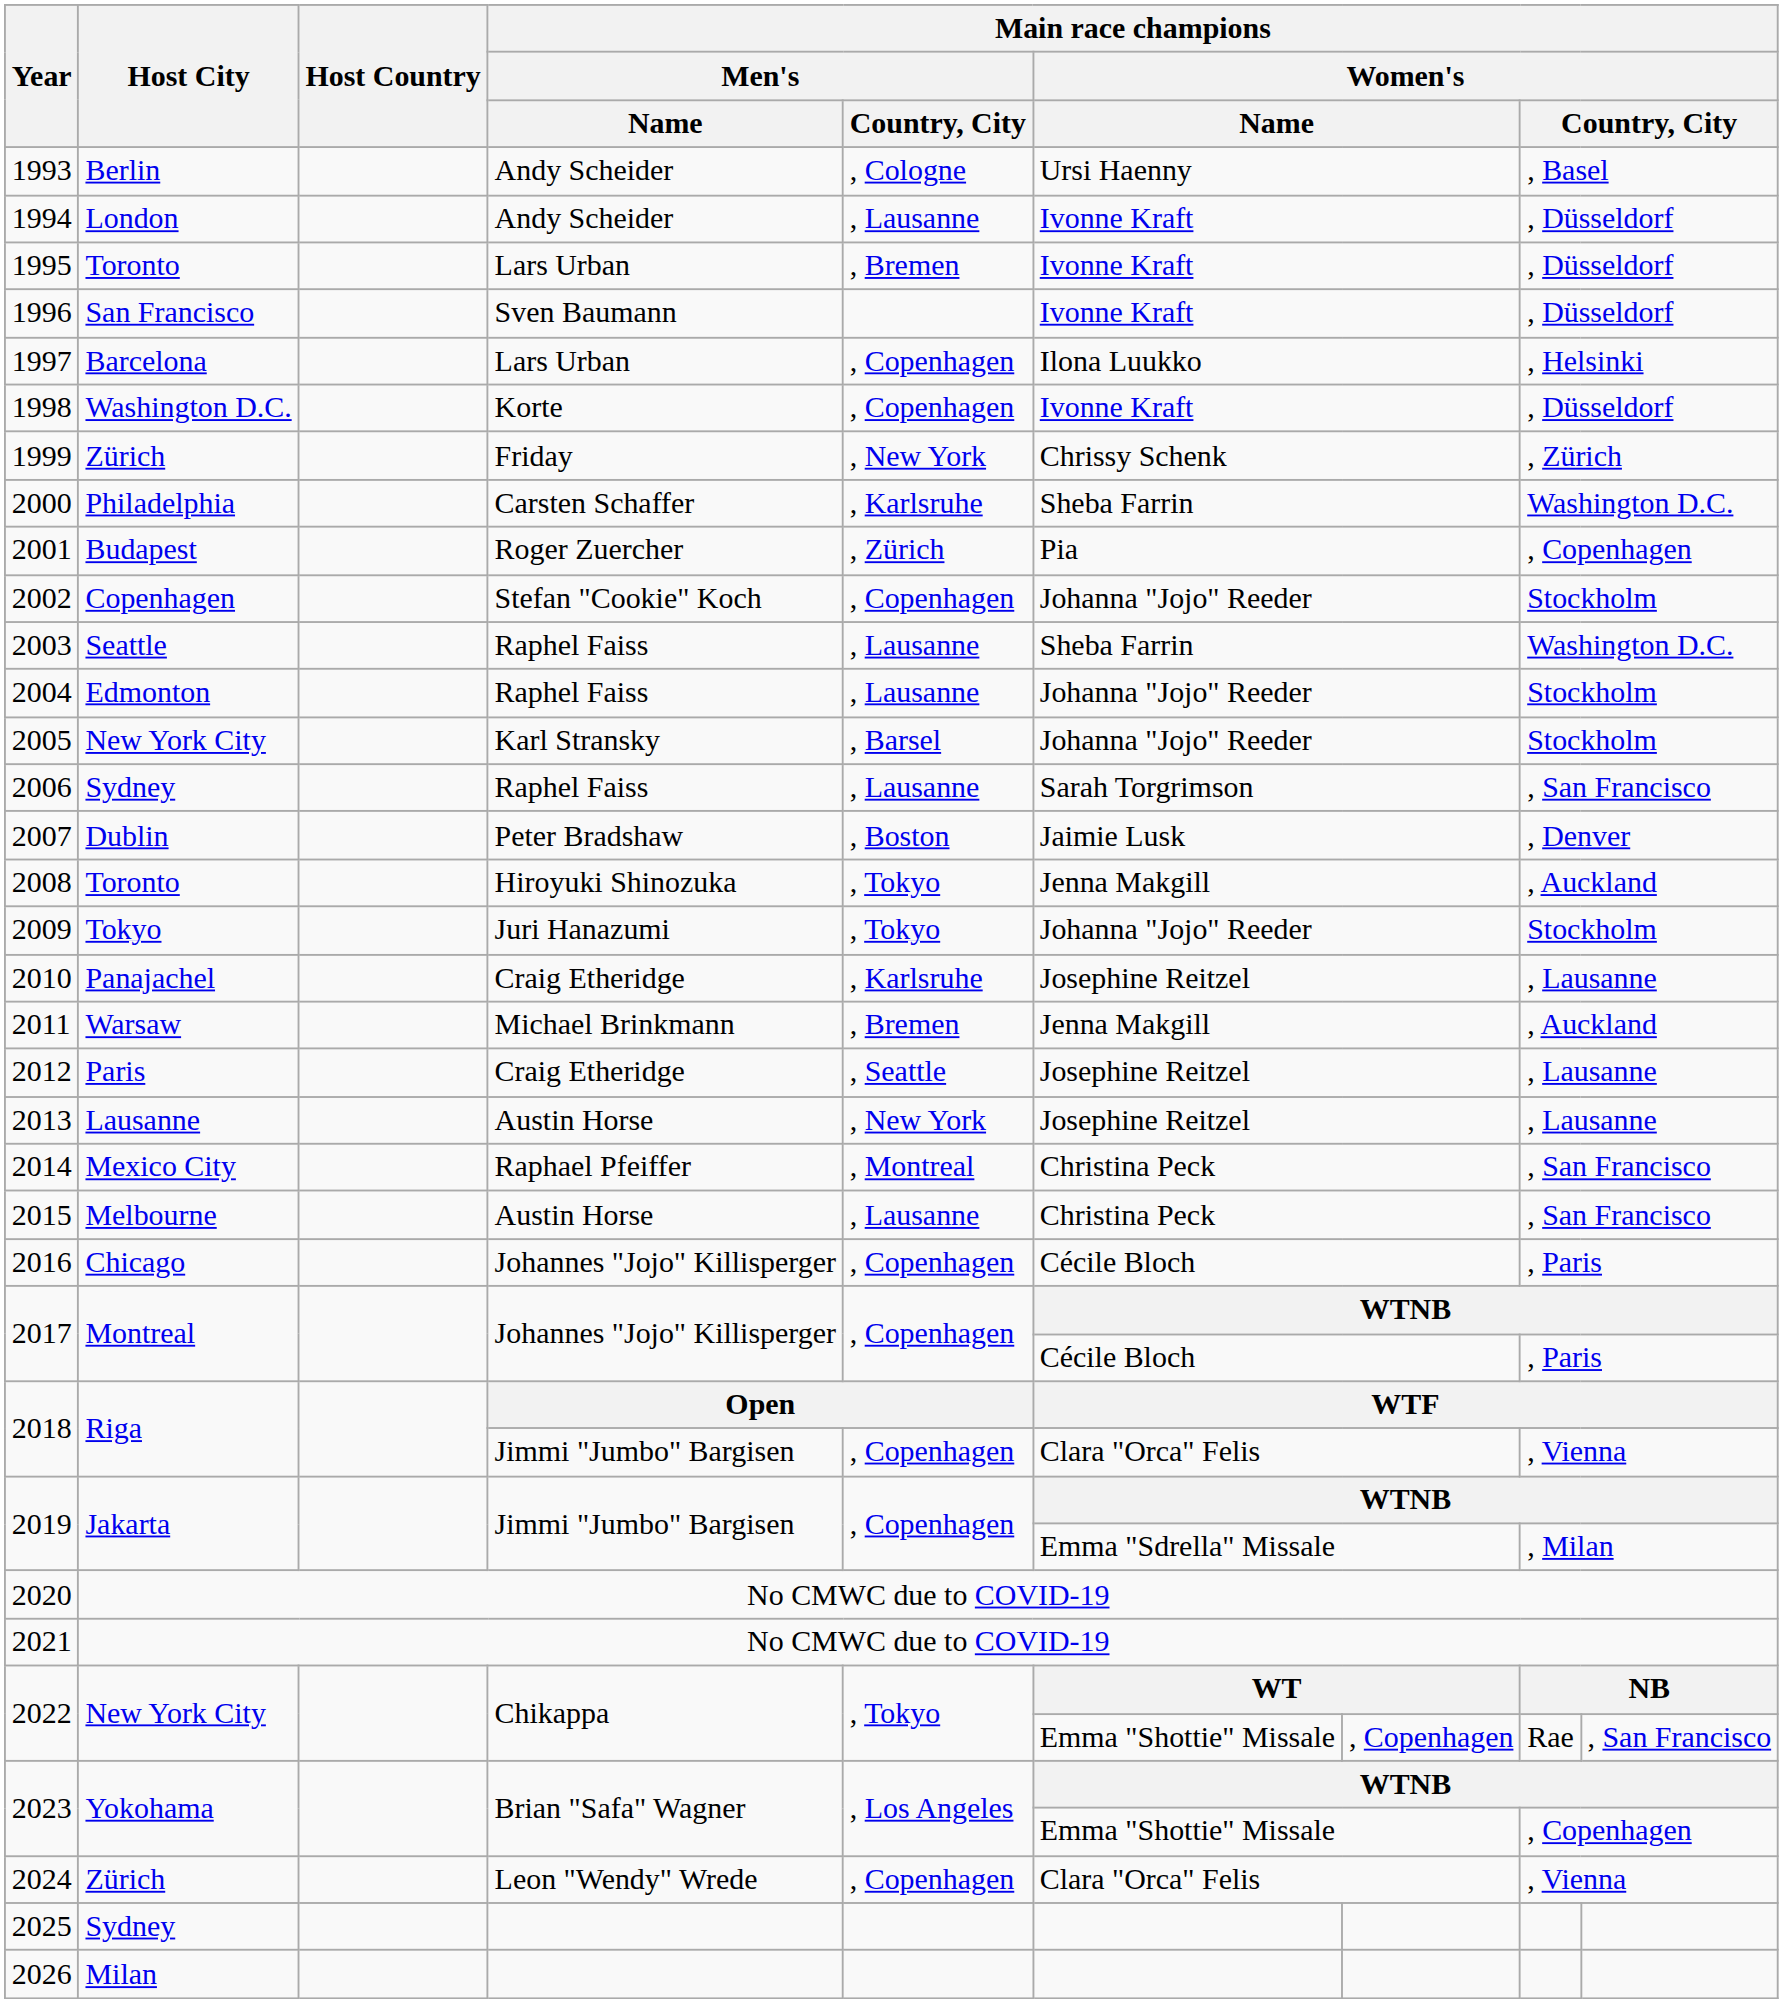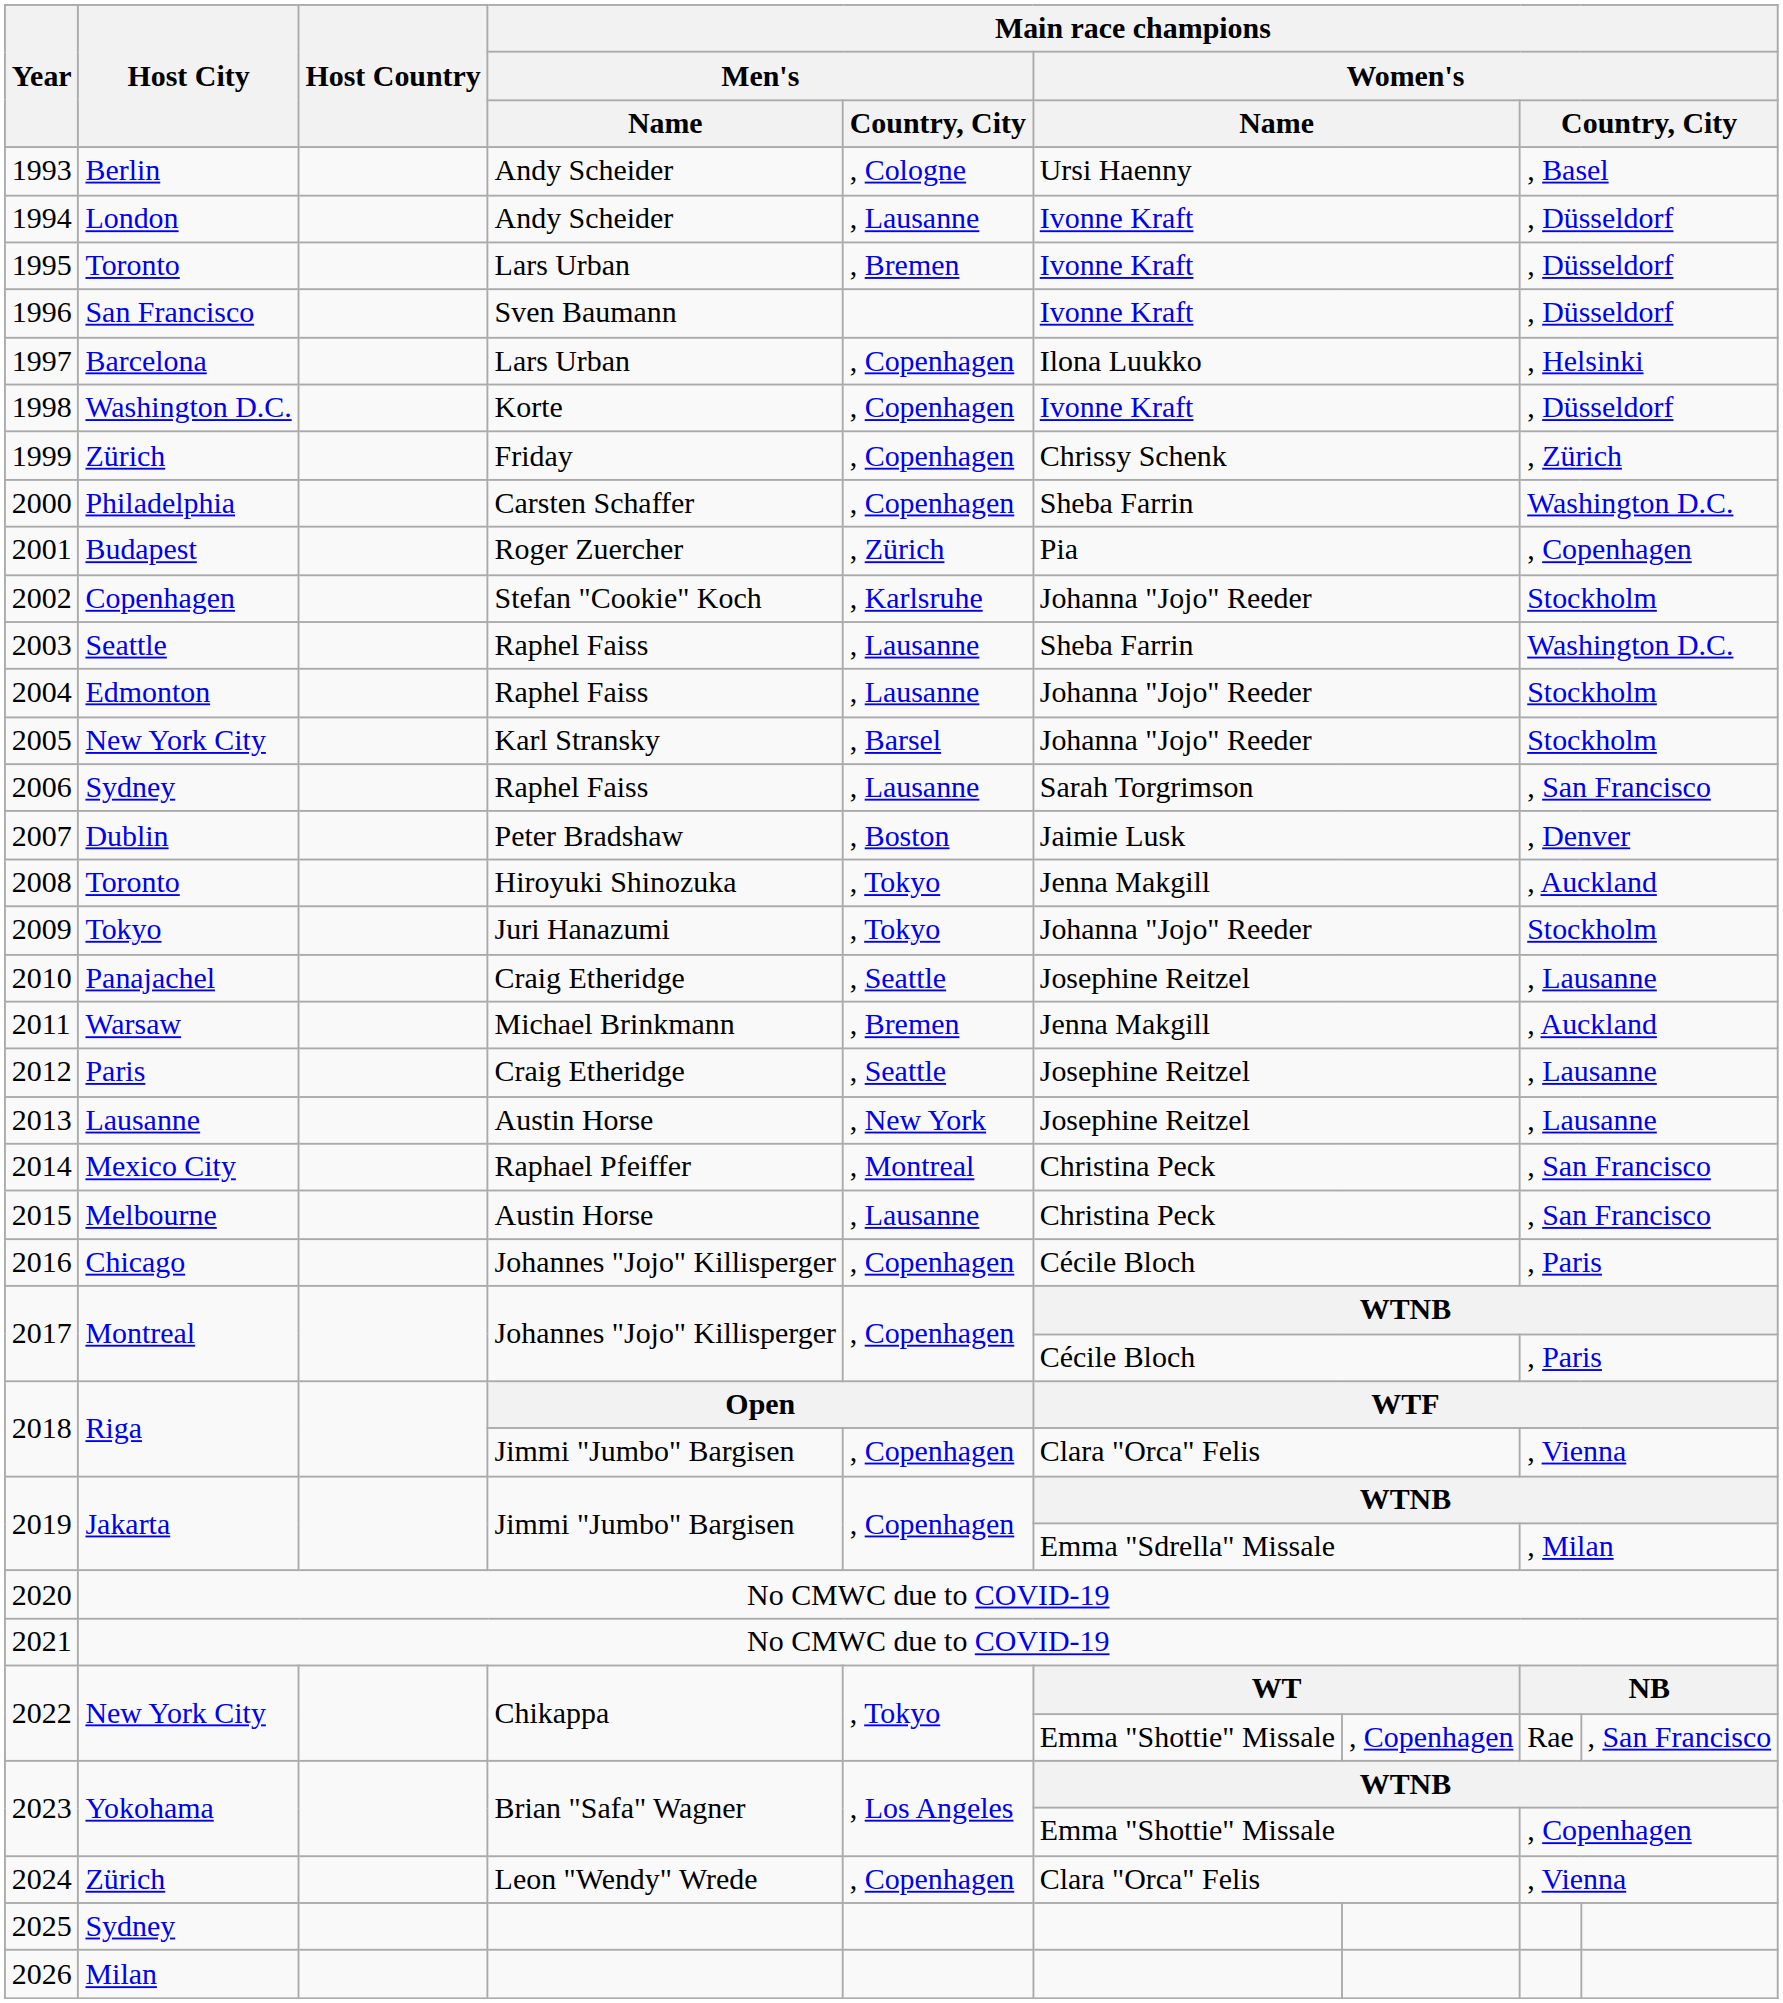1999 | Main race champions / Men's / Country, City: , New York -> , Copenhagen
2000 | Main race champions / Men's / Country, City: , Karlsruhe -> , Copenhagen
2002 | Main race champions / Men's / Country, City: , Copenhagen -> , Karlsruhe
2010 | Main race champions / Men's / Country, City: , Karlsruhe -> , Seattle
